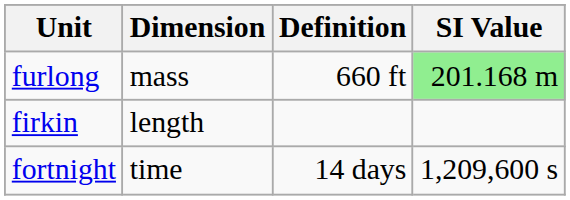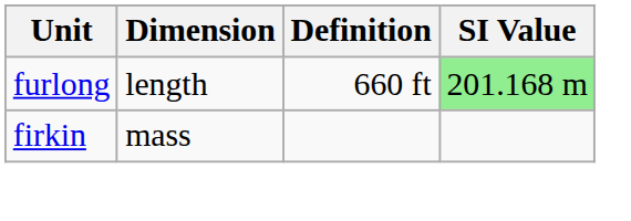furlong | Dimension: mass -> length
firkin | Dimension: length -> mass
- row: fortnight | time | 14 days | 1,209,600 s
